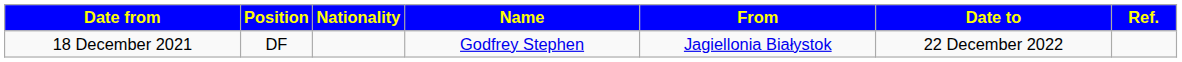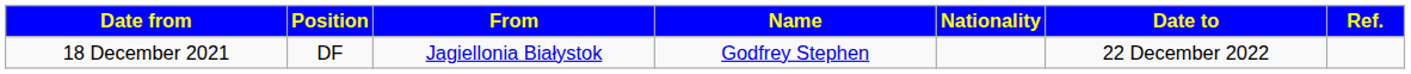columns swapped: Nationality <-> From
